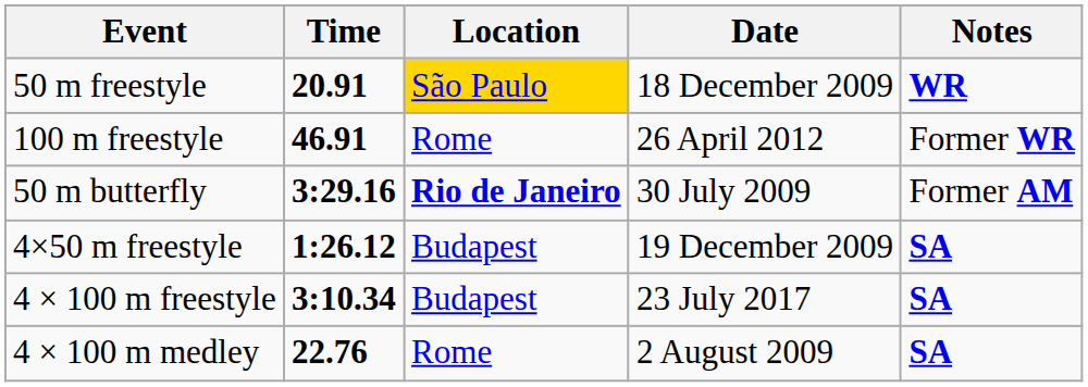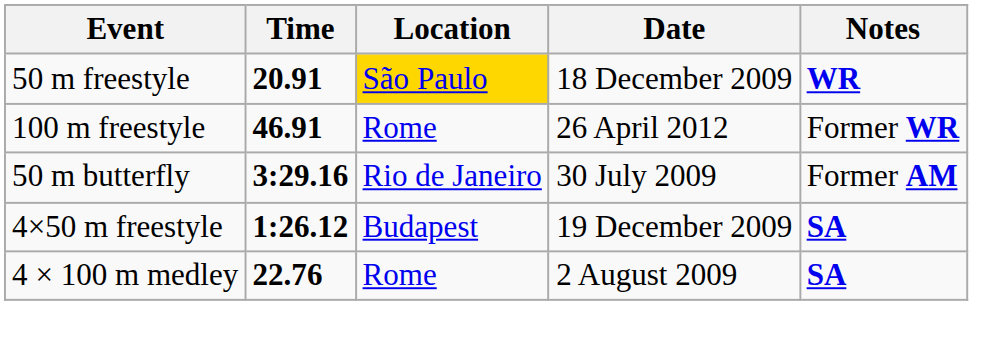50 m butterfly | Location: bold -> normal
- row: 4 × 100 m freestyle | 3:10.34 | Budapest | 23 July 2017 | SA
